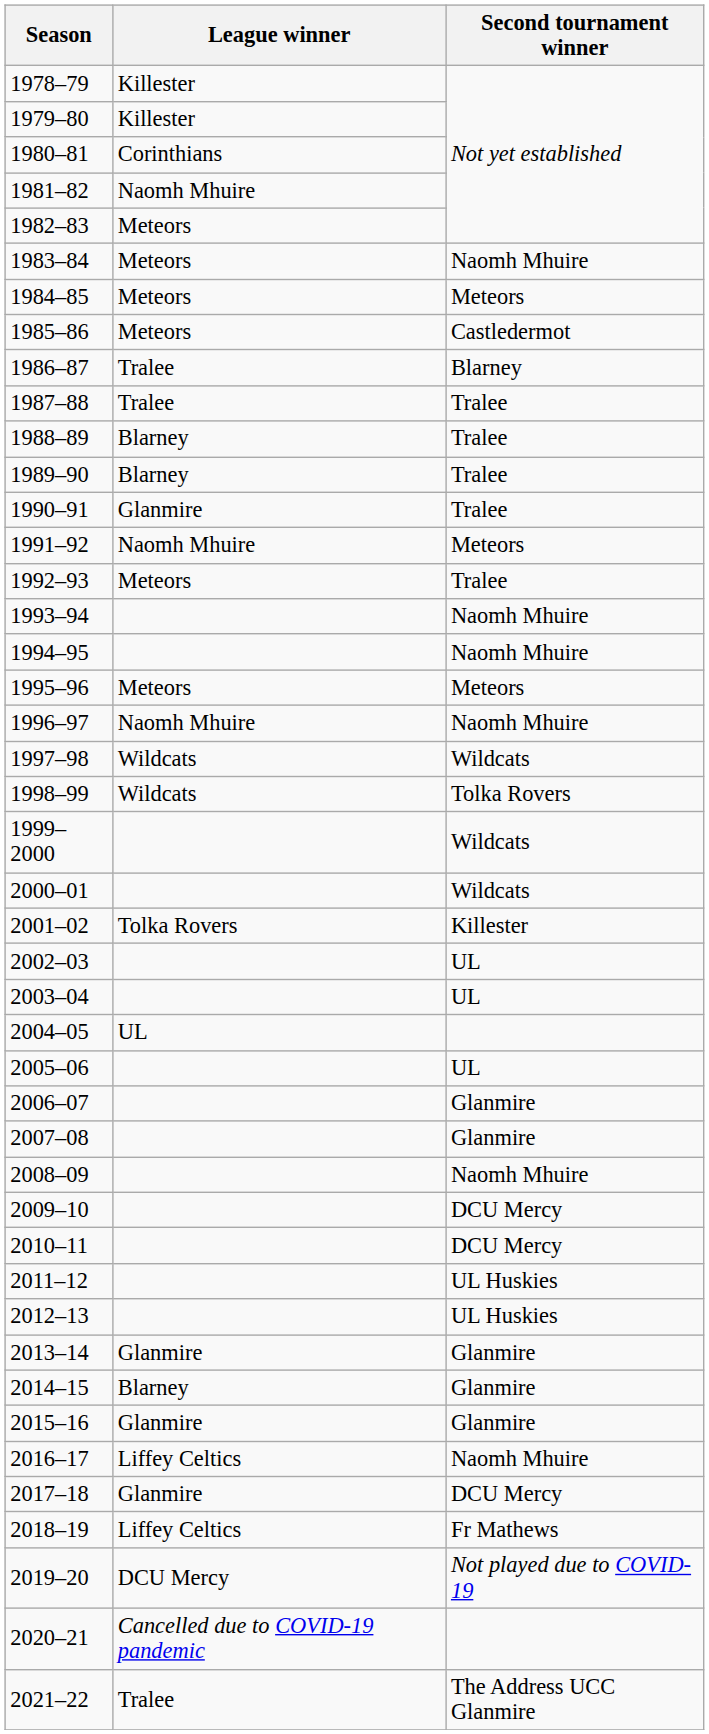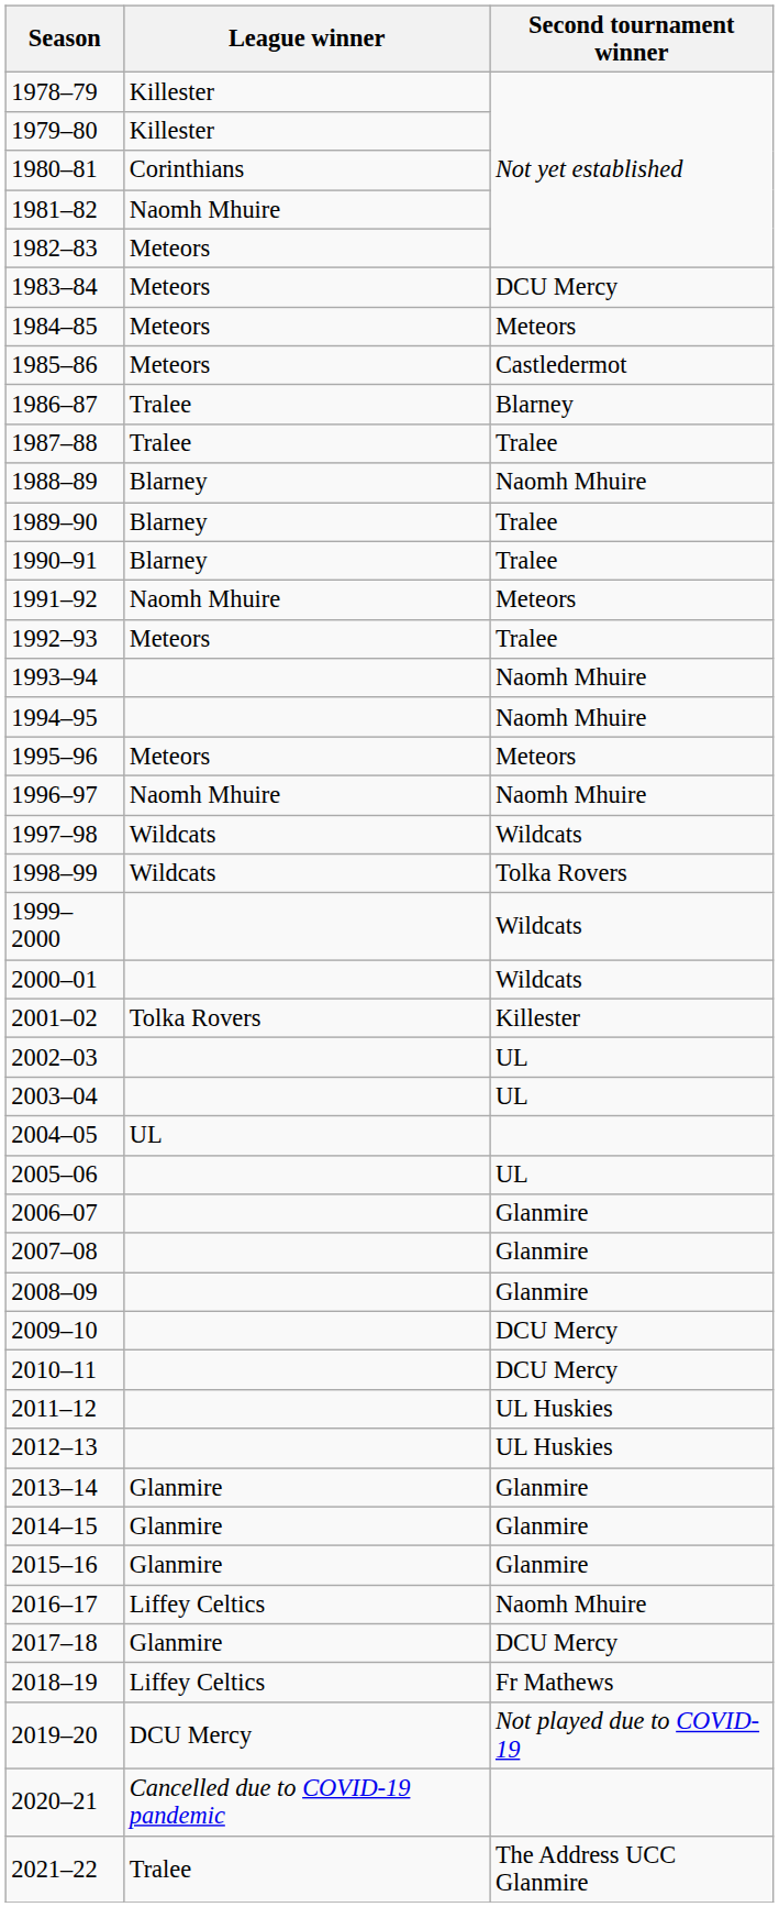1983–84 | Second tournament winner: Naomh Mhuire -> DCU Mercy
1988–89 | Second tournament winner: Tralee -> Naomh Mhuire
1990–91 | League winner: Glanmire -> Blarney
2008–09 | Second tournament winner: Naomh Mhuire -> Glanmire
2014–15 | League winner: Blarney -> Glanmire
